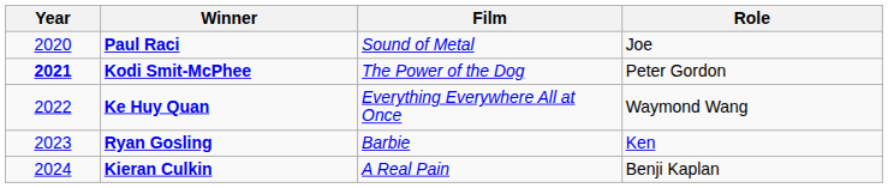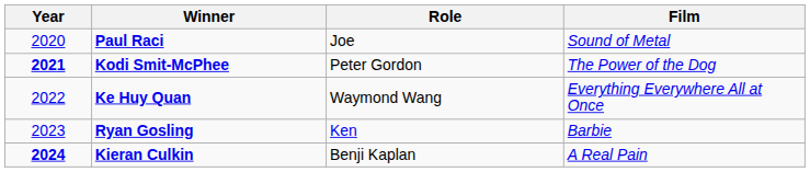columns swapped: Film <-> Role
Kieran Culkin | Year: normal -> bold
